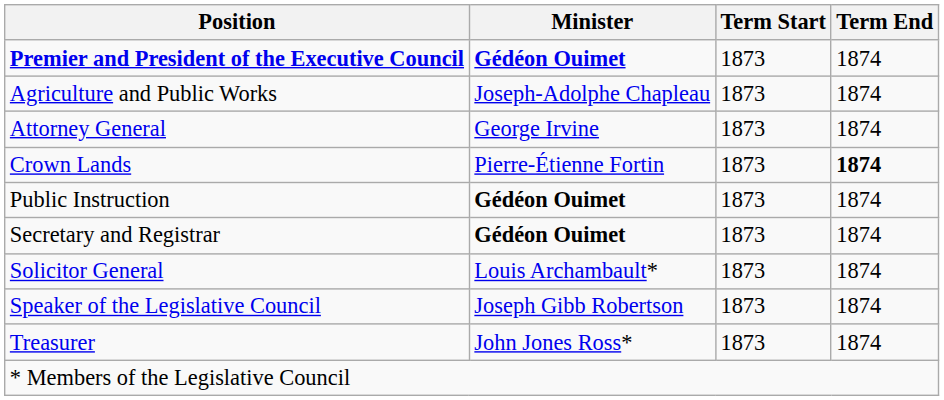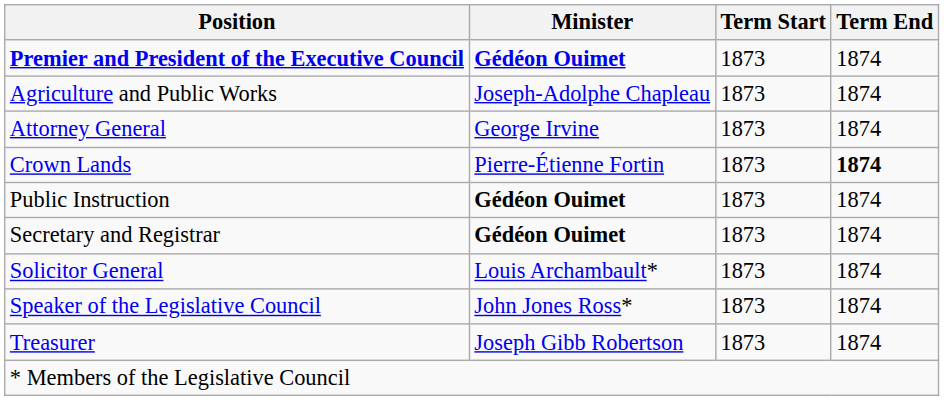Speaker of the Legislative Council | Minister: Joseph Gibb Robertson -> John Jones Ross*
Treasurer | Minister: John Jones Ross* -> Joseph Gibb Robertson
